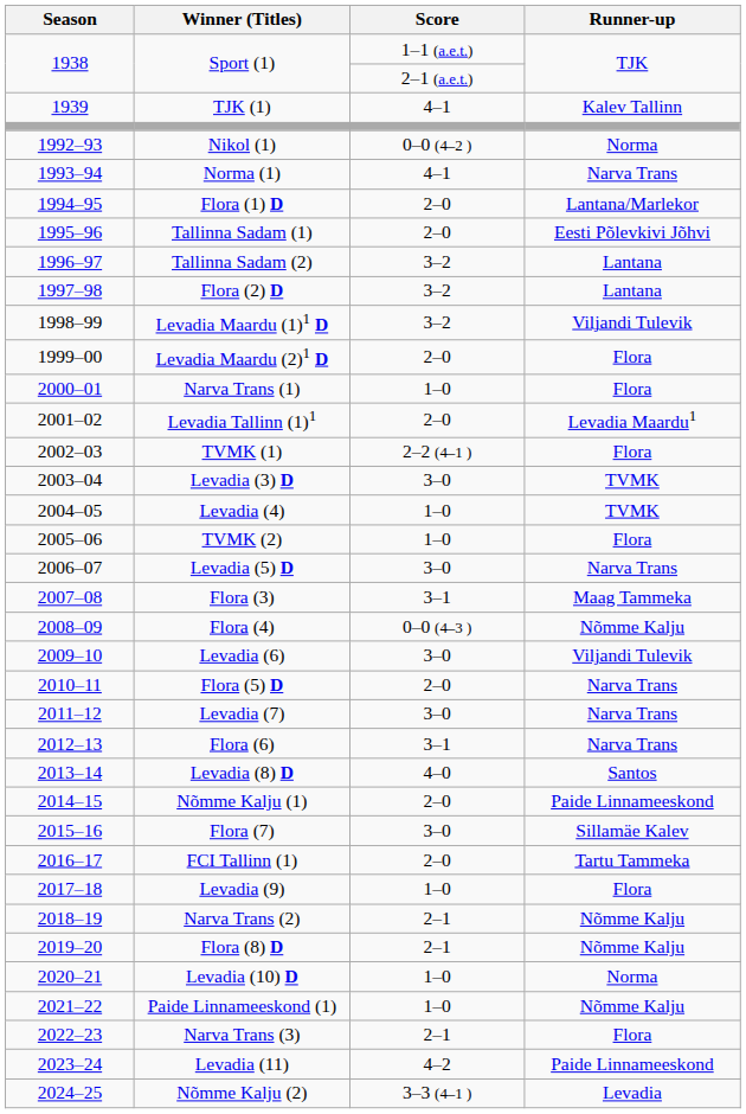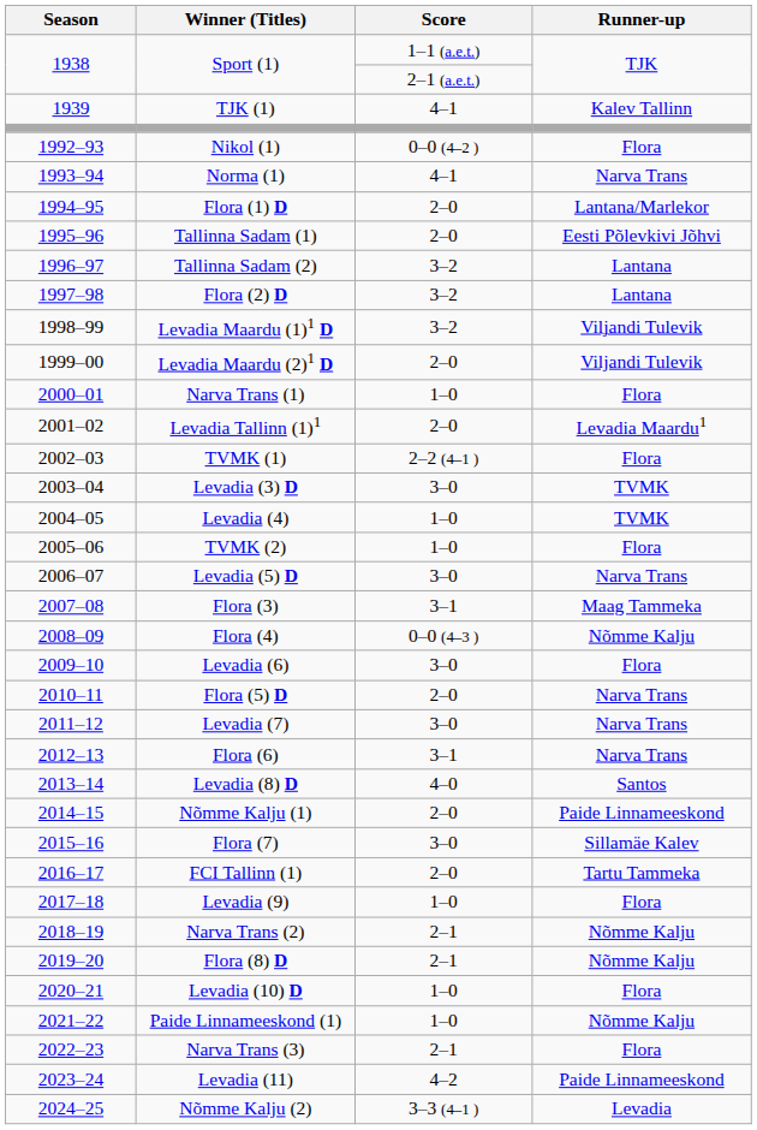Nikol (1) | Runner-up: Norma -> Flora
Levadia Maardu (2)1 D | Runner-up: Flora -> Viljandi Tulevik
Levadia (6) | Runner-up: Viljandi Tulevik -> Flora
Levadia (10) D | Runner-up: Norma -> Flora
